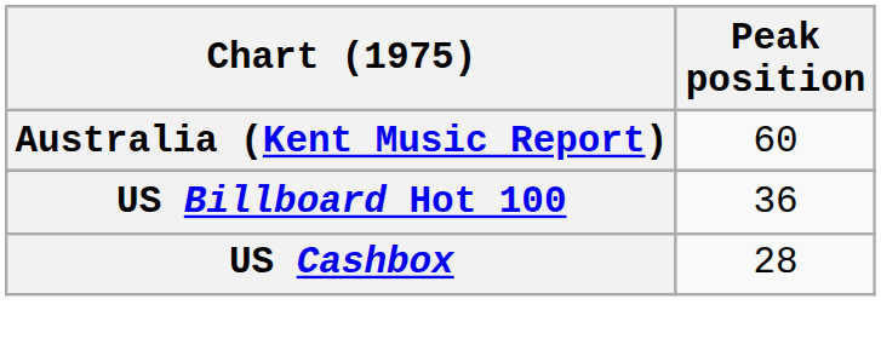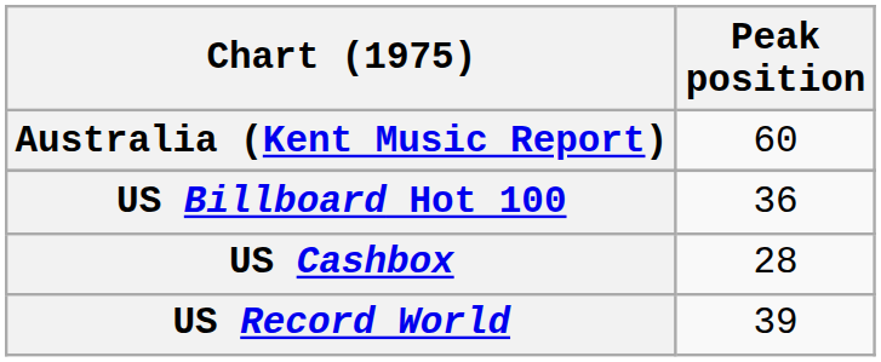+ row: US Record World | 39
